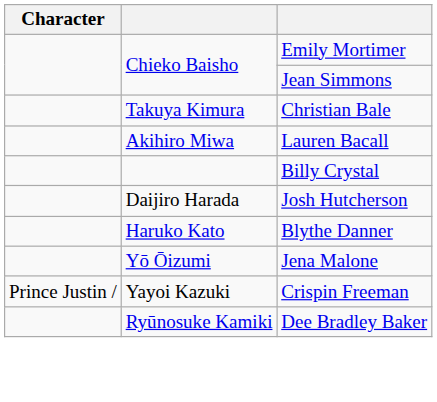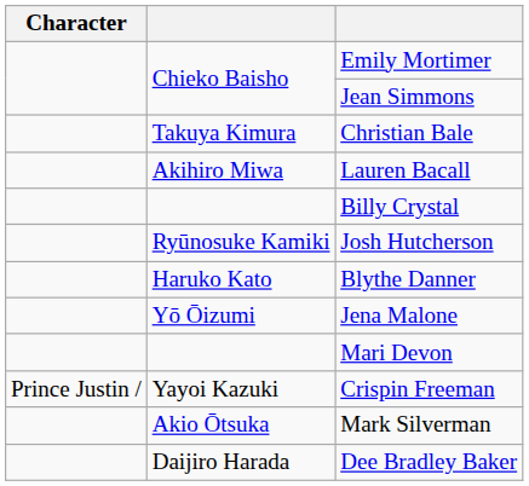Josh Hutcherson | column 2: Daijiro Harada -> Ryūnosuke Kamiki
+ row: Mari Devon
+ row: Akio Ōtsuka | Mark Silverman
Dee Bradley Baker | column 2: Ryūnosuke Kamiki -> Daijiro Harada
